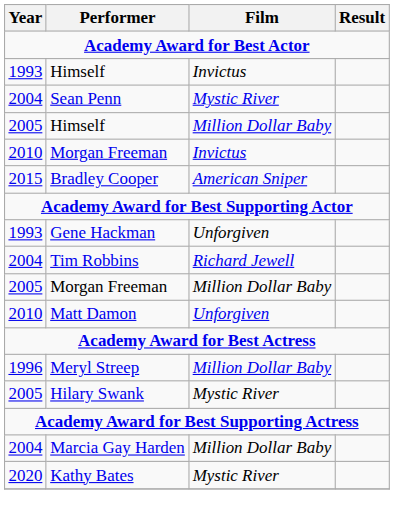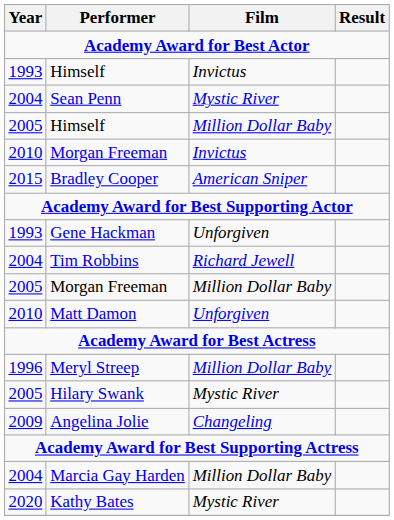+ row: 2009 | Angelina Jolie | Changeling
